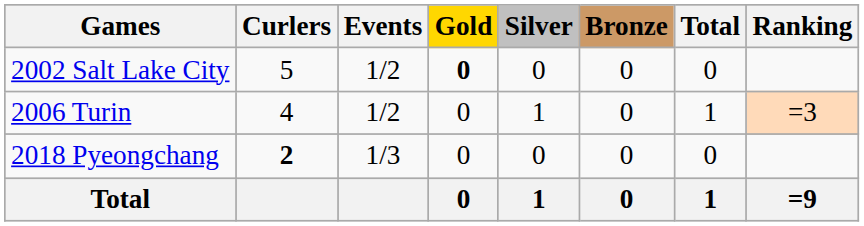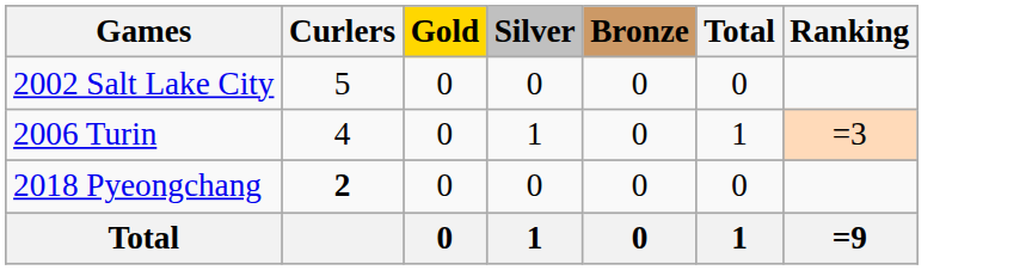- column: Events | 1/2 | 1/2 | 1/3
2002 Salt Lake City | Gold: bold -> normal
